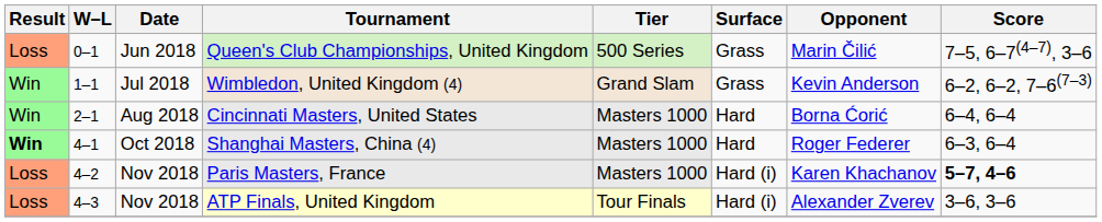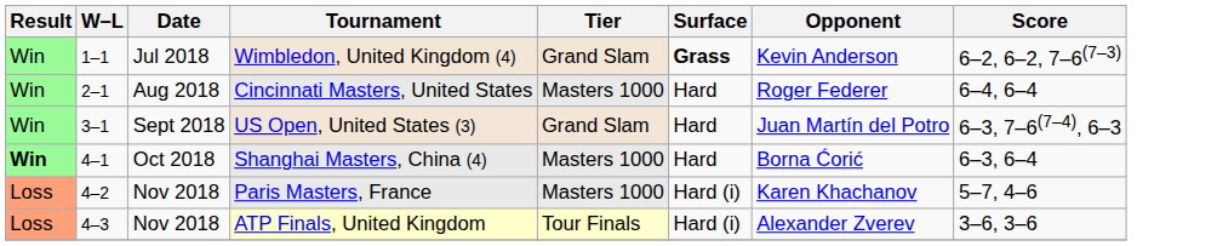- row: Loss | 0–1 | Jun 2018 | Queen's Club Championships, United Kingdom | 500 Series | Grass | Marin Čilić | 7–5, 6–7(4–7), 3–6
Wimbledon, United Kingdom (4) | Surface: normal -> bold
Cincinnati Masters, United States | Opponent: Borna Ćorić -> Roger Federer
+ row: Win | 3–1 | Sept 2018 | US Open, United States (3) | Grand Slam | Hard | Juan Martín del Potro | 6–3, 7–6(7–4), 6–3
Shanghai Masters, China (4) | Opponent: Roger Federer -> Borna Ćorić
Paris Masters, France | Score: bold -> normal
